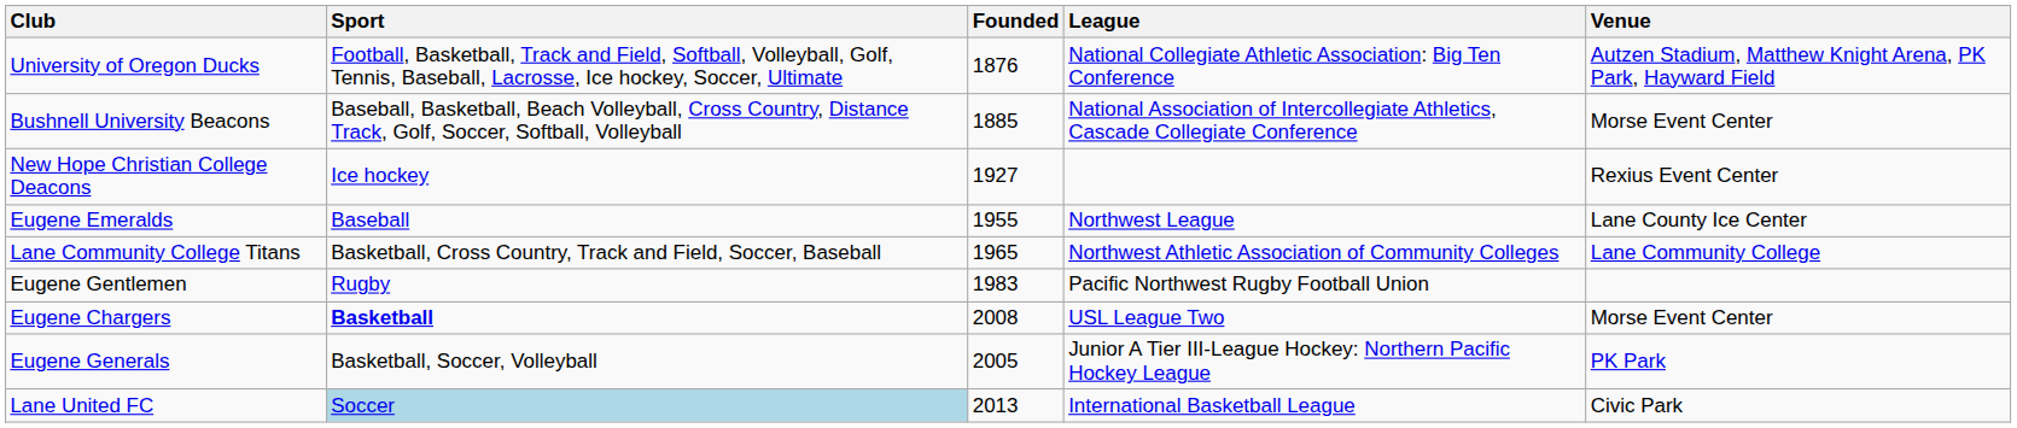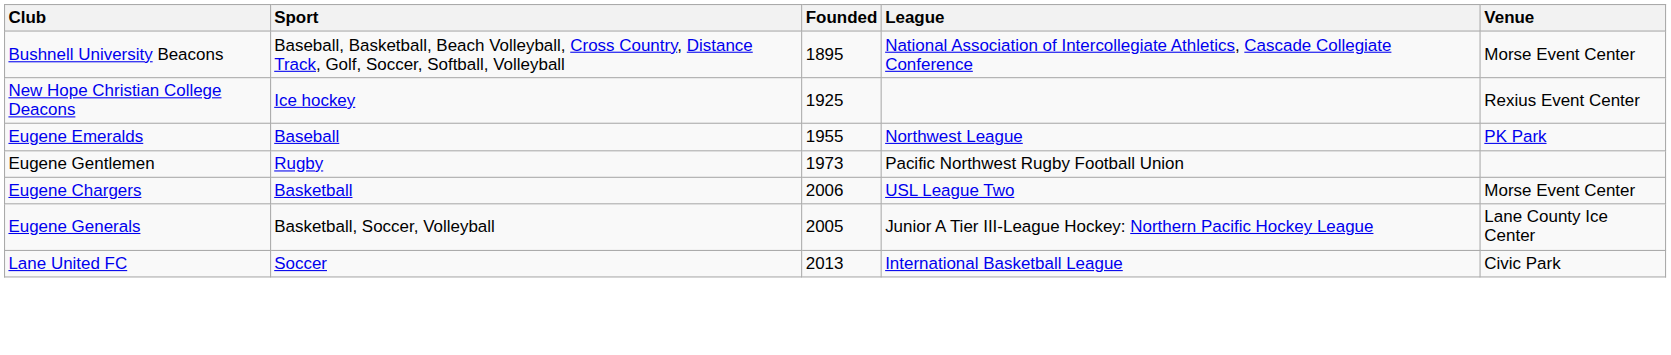- row: University of Oregon Ducks | Football, Basketball, Track and Field, Softball, Volleyball, Golf, Tennis, Baseball, Lacrosse, Ice hockey, Soccer, Ultimate | 1876 | National Collegiate Athletic Association: Big Ten Conference | Autzen Stadium, Matthew Knight Arena, PK Park, Hayward Field
Bushnell University Beacons | Founded: 1885 -> 1895
New Hope Christian College Deacons | Founded: 1927 -> 1925
Eugene Emeralds | Venue: Lane County Ice Center -> PK Park
- row: Lane Community College Titans | Basketball, Cross Country, Track and Field, Soccer, Baseball | 1965 | Northwest Athletic Association of Community Colleges | Lane Community College
Eugene Gentlemen | Founded: 1983 -> 1973
Eugene Chargers | Sport: bold -> normal
Eugene Chargers | Founded: 2008 -> 2006
Eugene Generals | Venue: PK Park -> Lane County Ice Center
Lane United FC | Sport: lightblue background -> no background
